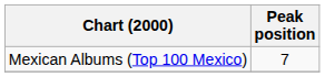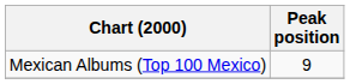Mexican Albums (Top 100 Mexico) | Peak position: 7 -> 9
